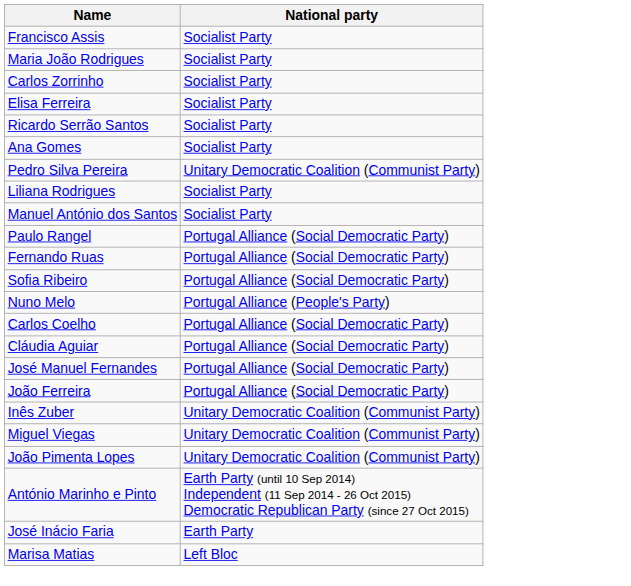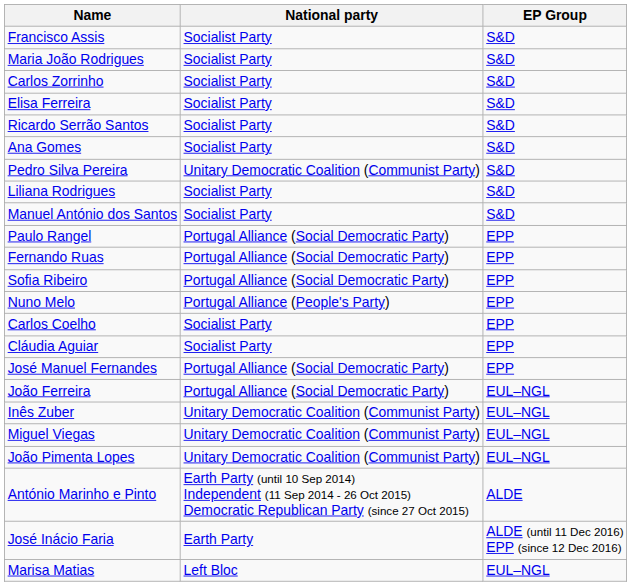+ column: EP Group | S&D | S&D | S&D | S&D | S&D | S&D | S&D | S&D | S&D | EPP | EPP | EPP | EPP | EPP | EPP | EPP | EUL–NGL | EUL–NGL | EUL–NGL | EUL–NGL | ALDE | ALDE (until 11 Dec 2016) EPP (since 12 Dec 2016) | EUL–NGL
Carlos Coelho | National party: Portugal Alliance (Social Democratic Party) -> Socialist Party
Cláudia Aguiar | National party: Portugal Alliance (Social Democratic Party) -> Socialist Party
